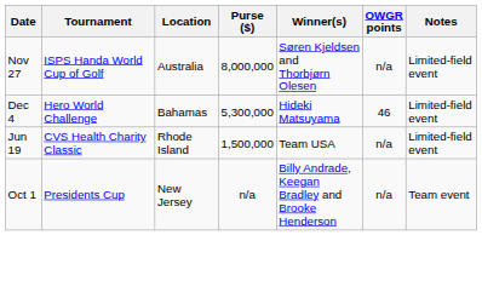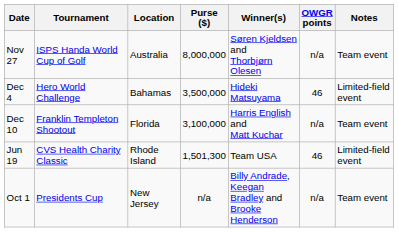Nov 27 | Notes: Limited-field event -> Team event
Dec 4 | Purse ($): 5,300,000 -> 3,500,000
+ row: Dec 10 | Franklin Templeton Shootout | Florida | 3,100,000 | Harris English and Matt Kuchar | n/a | Team event
Jun 19 | Purse ($): 1,500,000 -> 1,501,300
Jun 19 | OWGR points: n/a -> 46
